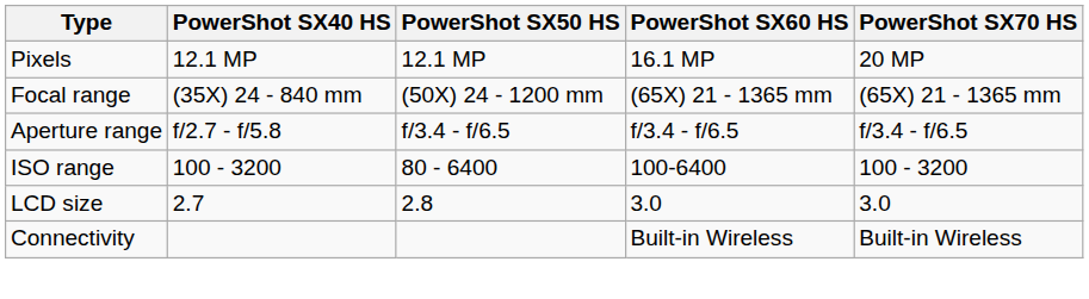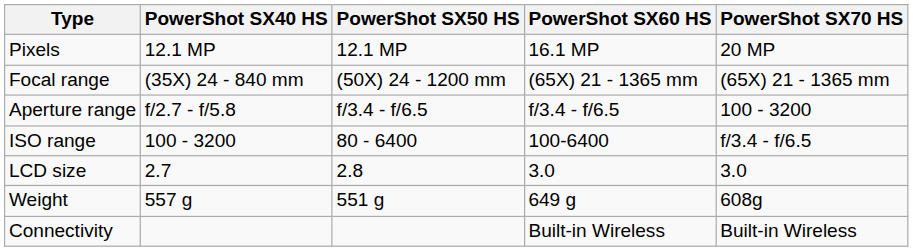Aperture range | PowerShot SX70 HS: f/3.4 - f/6.5 -> 100 - 3200
ISO range | PowerShot SX70 HS: 100 - 3200 -> f/3.4 - f/6.5
+ row: Weight | 557 g | 551 g | 649 g | 608g
